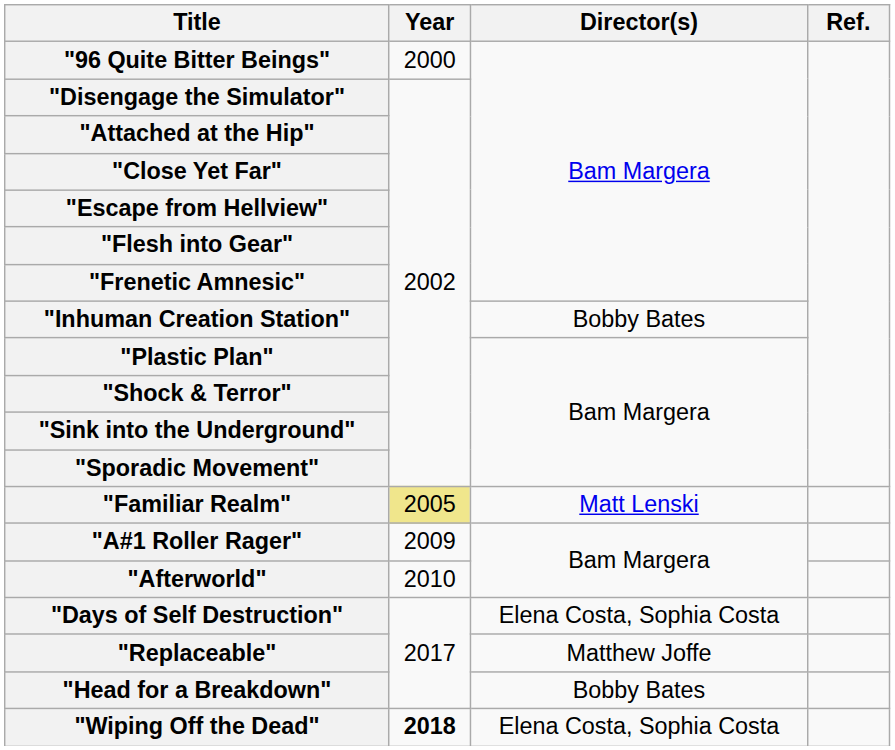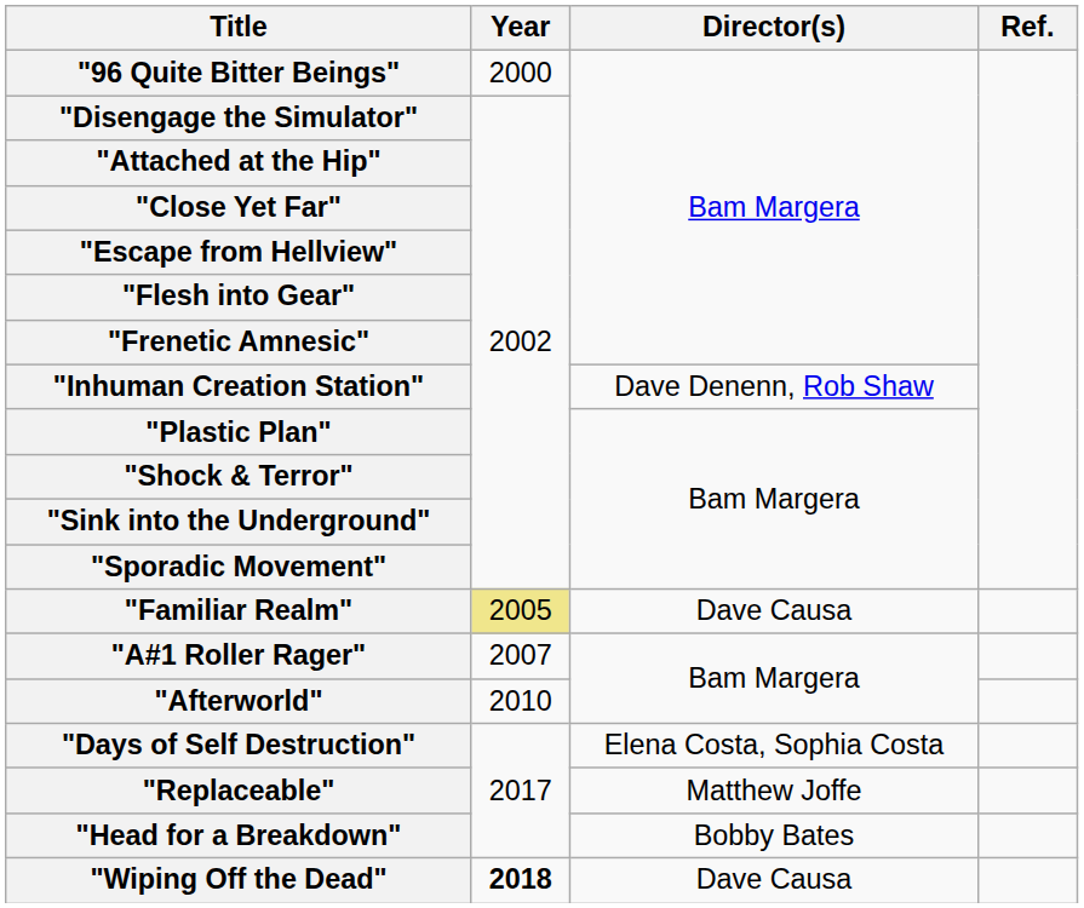"Inhuman Creation Station" | Director(s): Bobby Bates -> Dave Denenn, Rob Shaw
"Familiar Realm" | Director(s): Matt Lenski -> Dave Causa
"A#1 Roller Rager" | Year: 2009 -> 2007
"Wiping Off the Dead" | Director(s): Elena Costa, Sophia Costa -> Dave Causa
